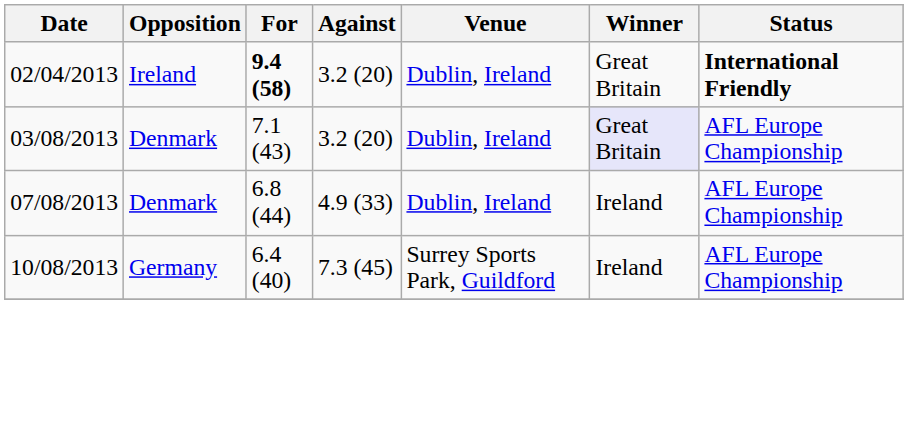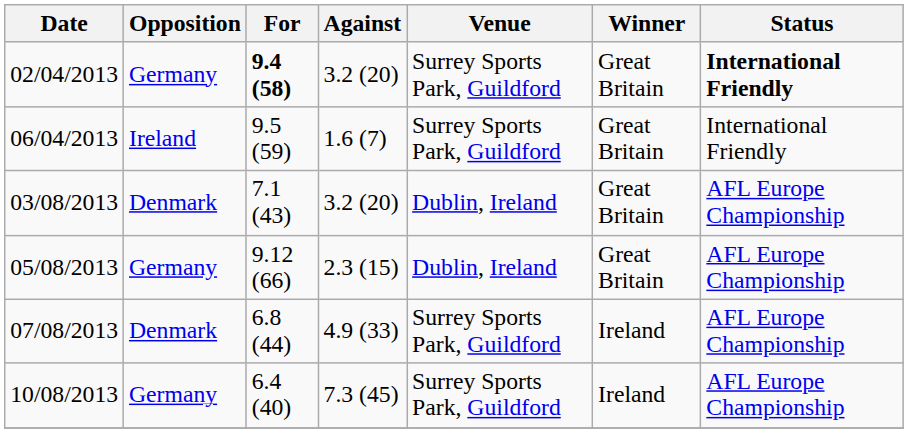02/04/2013 | Opposition: Ireland -> Germany
02/04/2013 | Venue: Dublin, Ireland -> Surrey Sports Park, Guildford
+ row: 06/04/2013 | Ireland | 9.5 (59) | 1.6 (7) | Surrey Sports Park, Guildford | Great Britain | International Friendly
03/08/2013 | Winner: lavender background -> no background
+ row: 05/08/2013 | Germany | 9.12 (66) | 2.3 (15) | Dublin, Ireland | Great Britain | AFL Europe Championship
07/08/2013 | Venue: Dublin, Ireland -> Surrey Sports Park, Guildford
